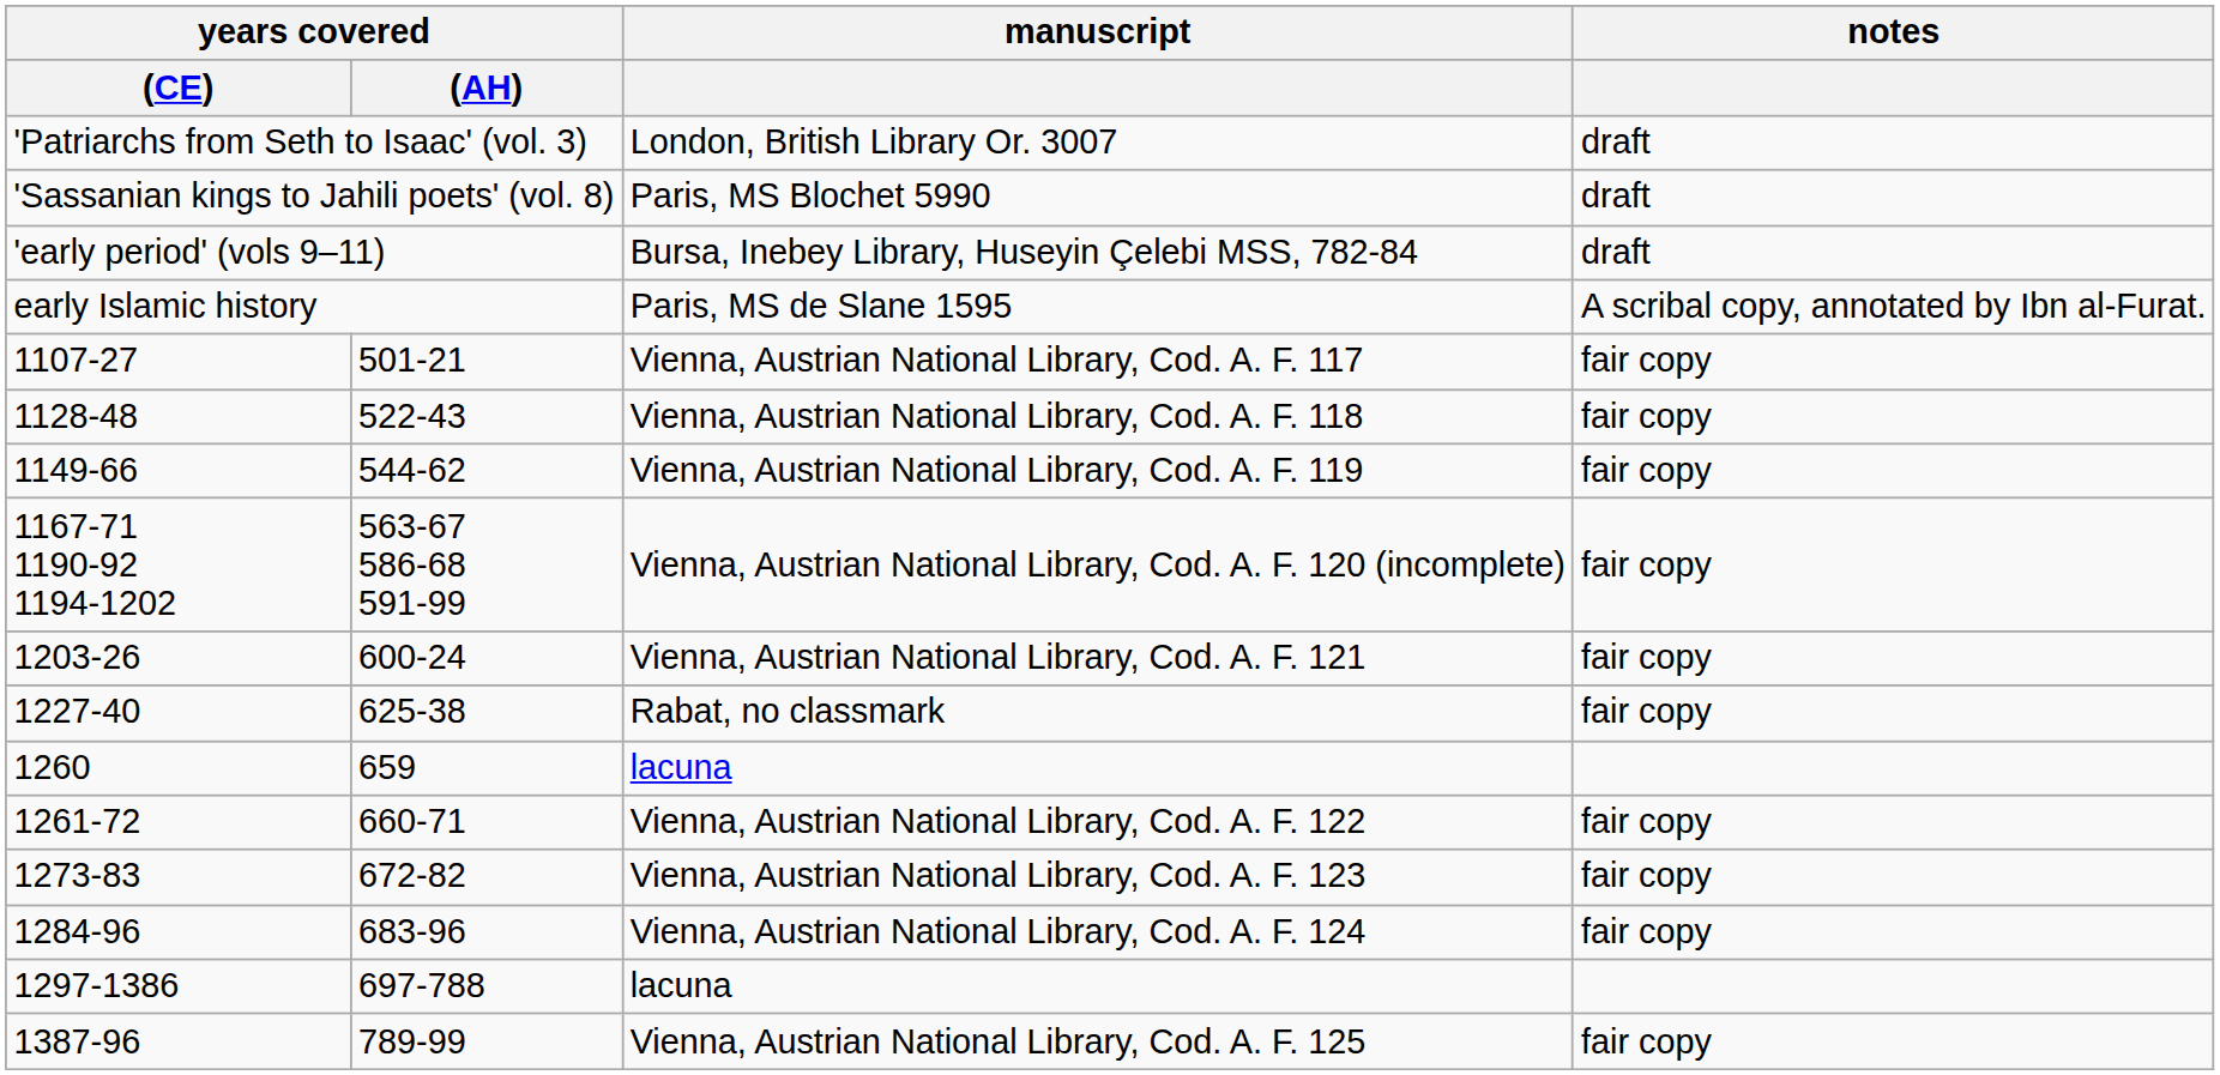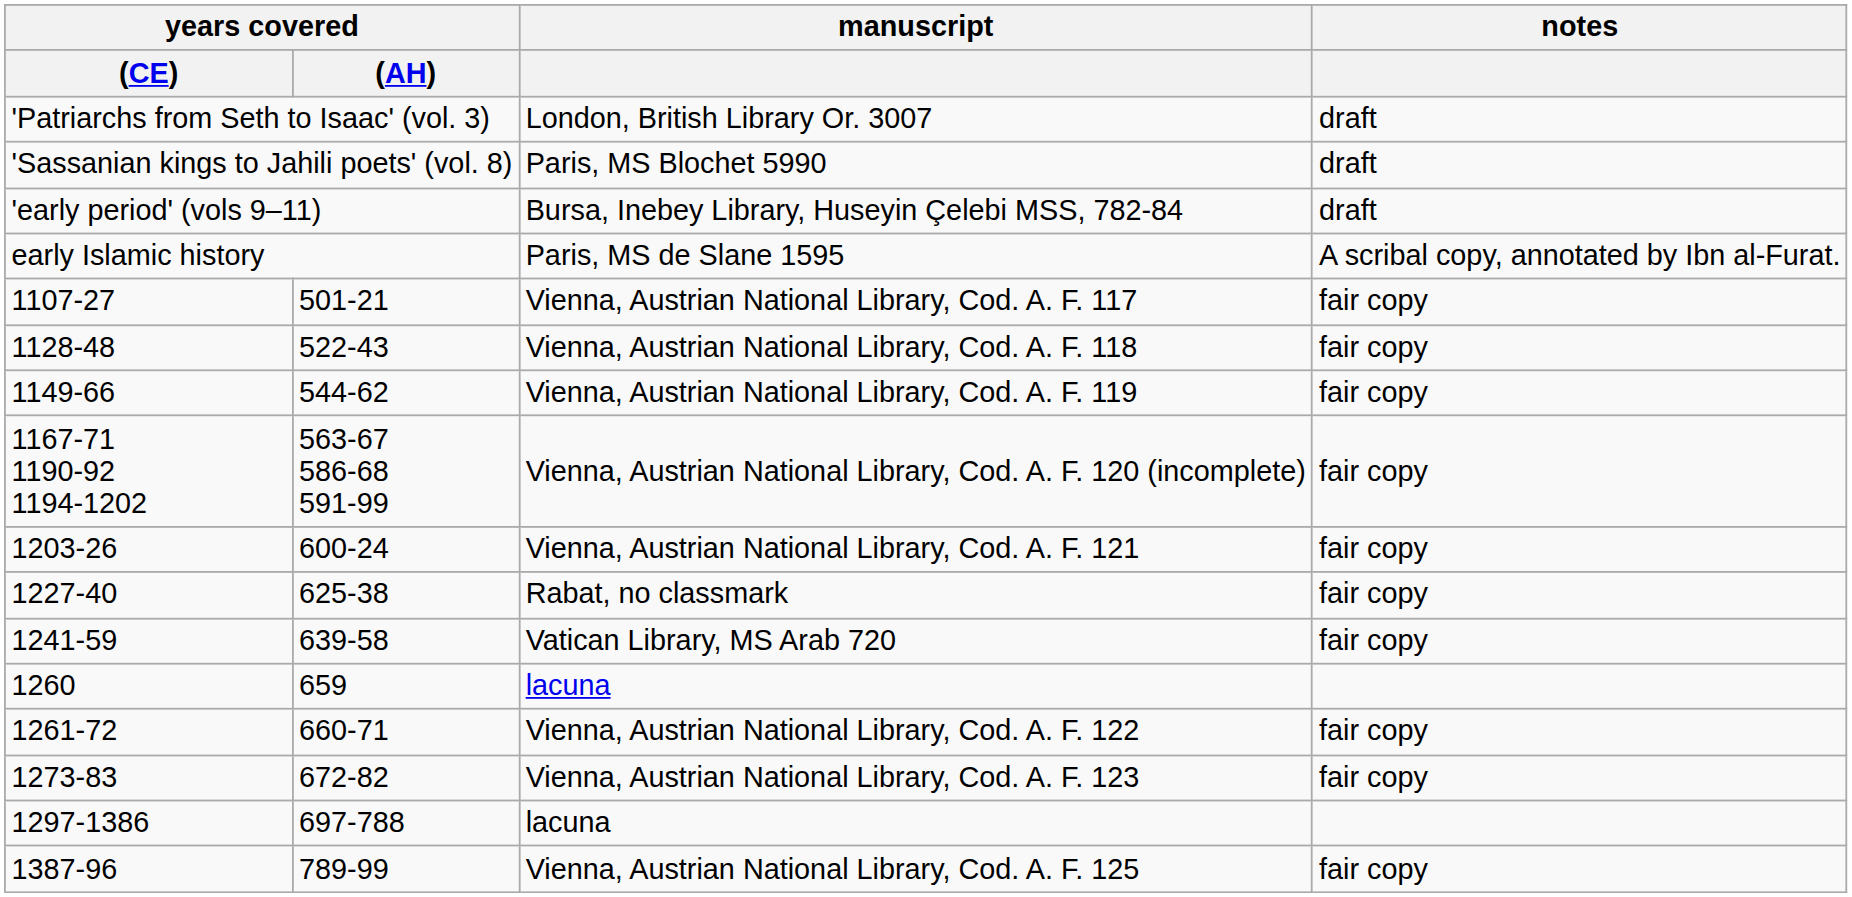+ row: 1241-59 | 639-58 | Vatican Library, MS Arab 720 | fair copy
- row: 1284-96 | 683-96 | Vienna, Austrian National Library, Cod. A. F. 124 | fair copy
